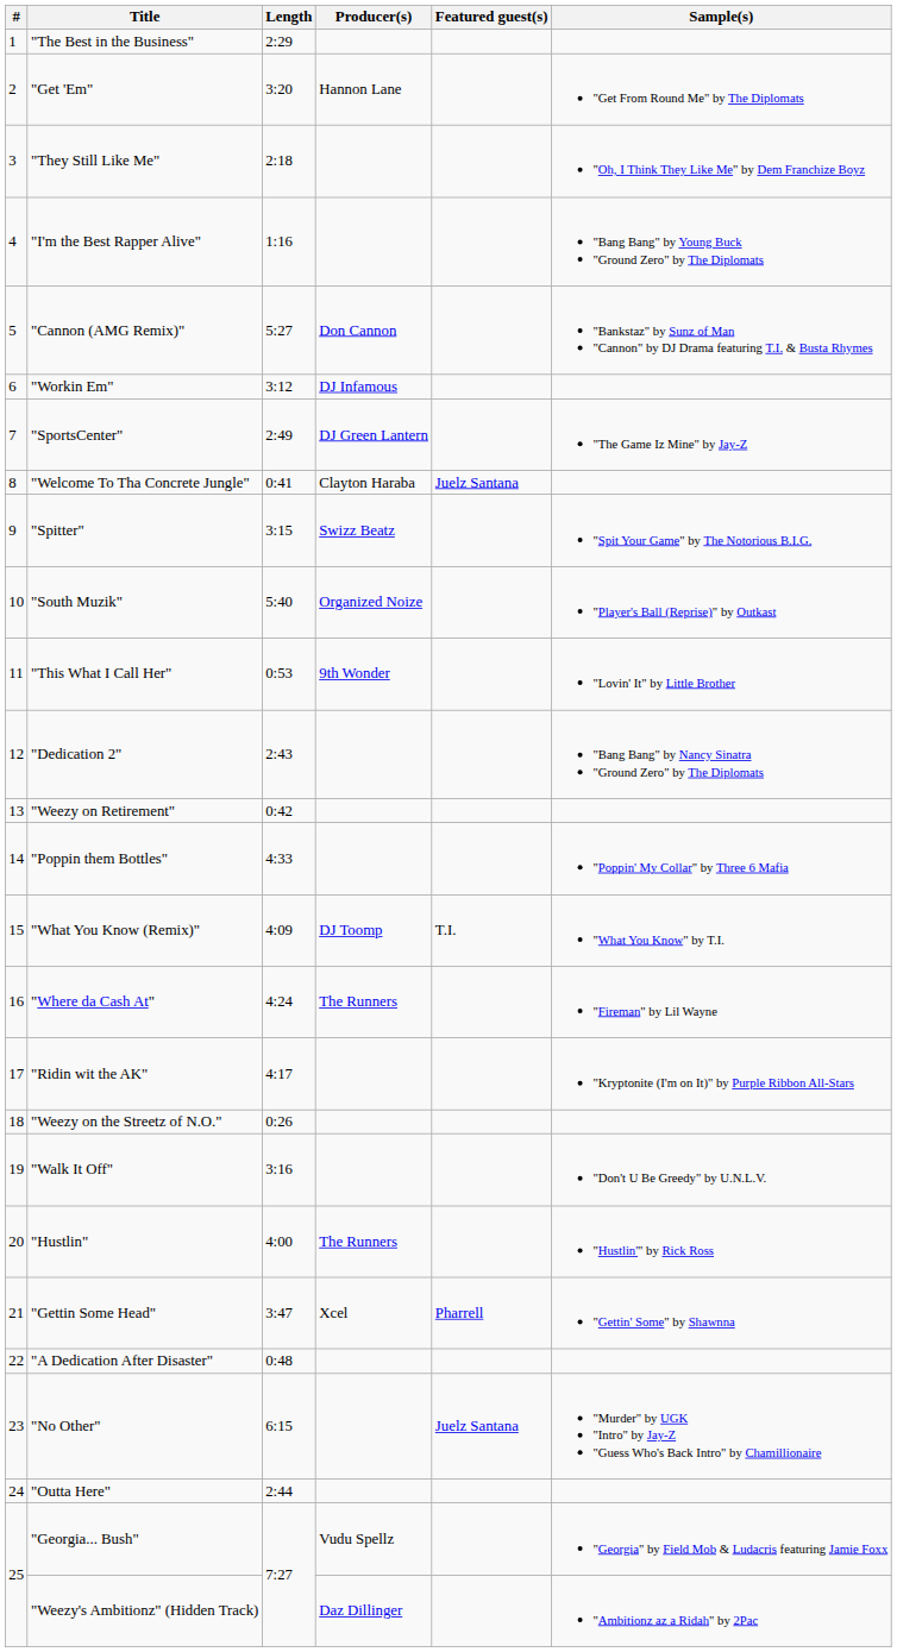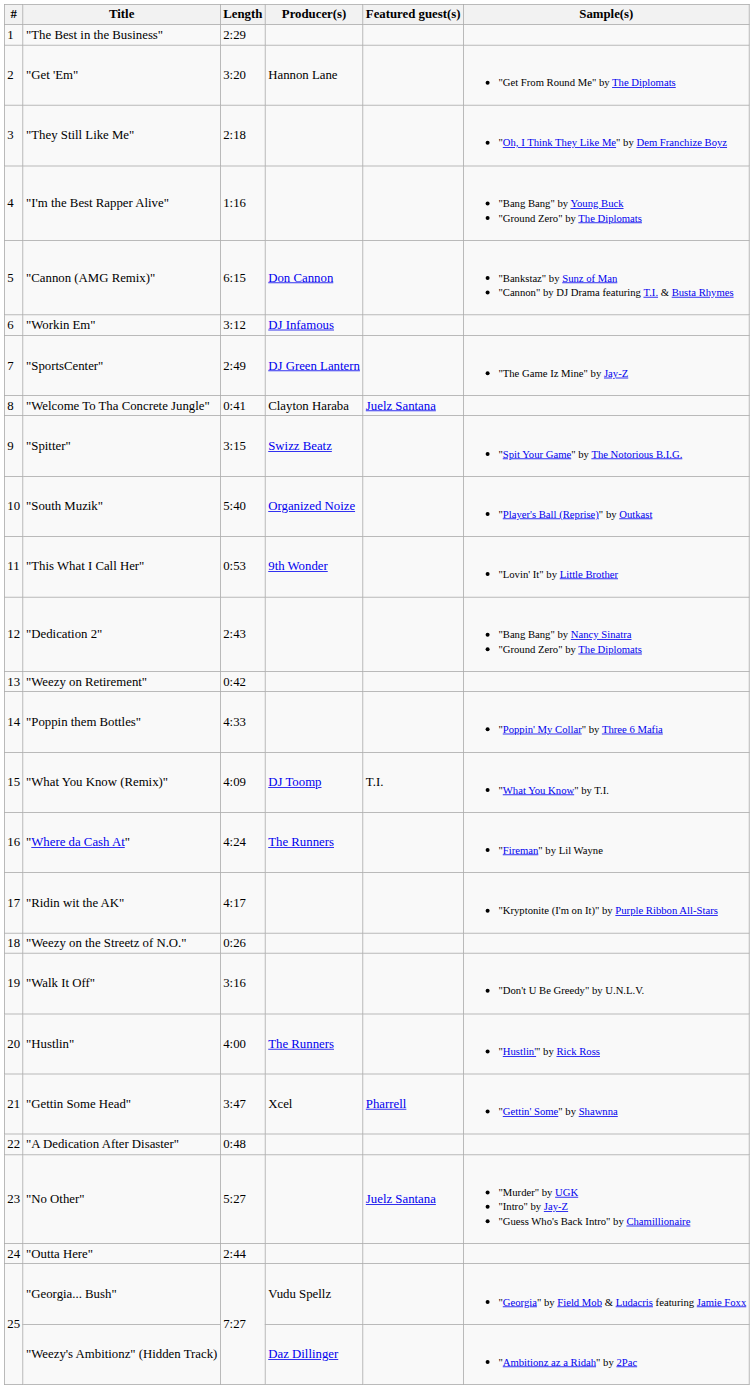"Cannon (AMG Remix)" | Length: 5:27 -> 6:15
"No Other" | Length: 6:15 -> 5:27
